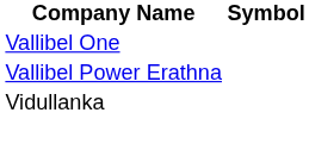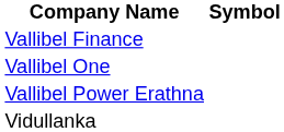+ row: Vallibel Finance
